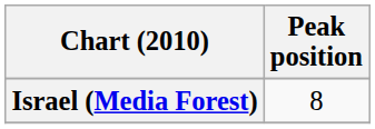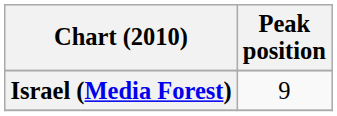Israel (Media Forest) | Peak position: 8 -> 9
